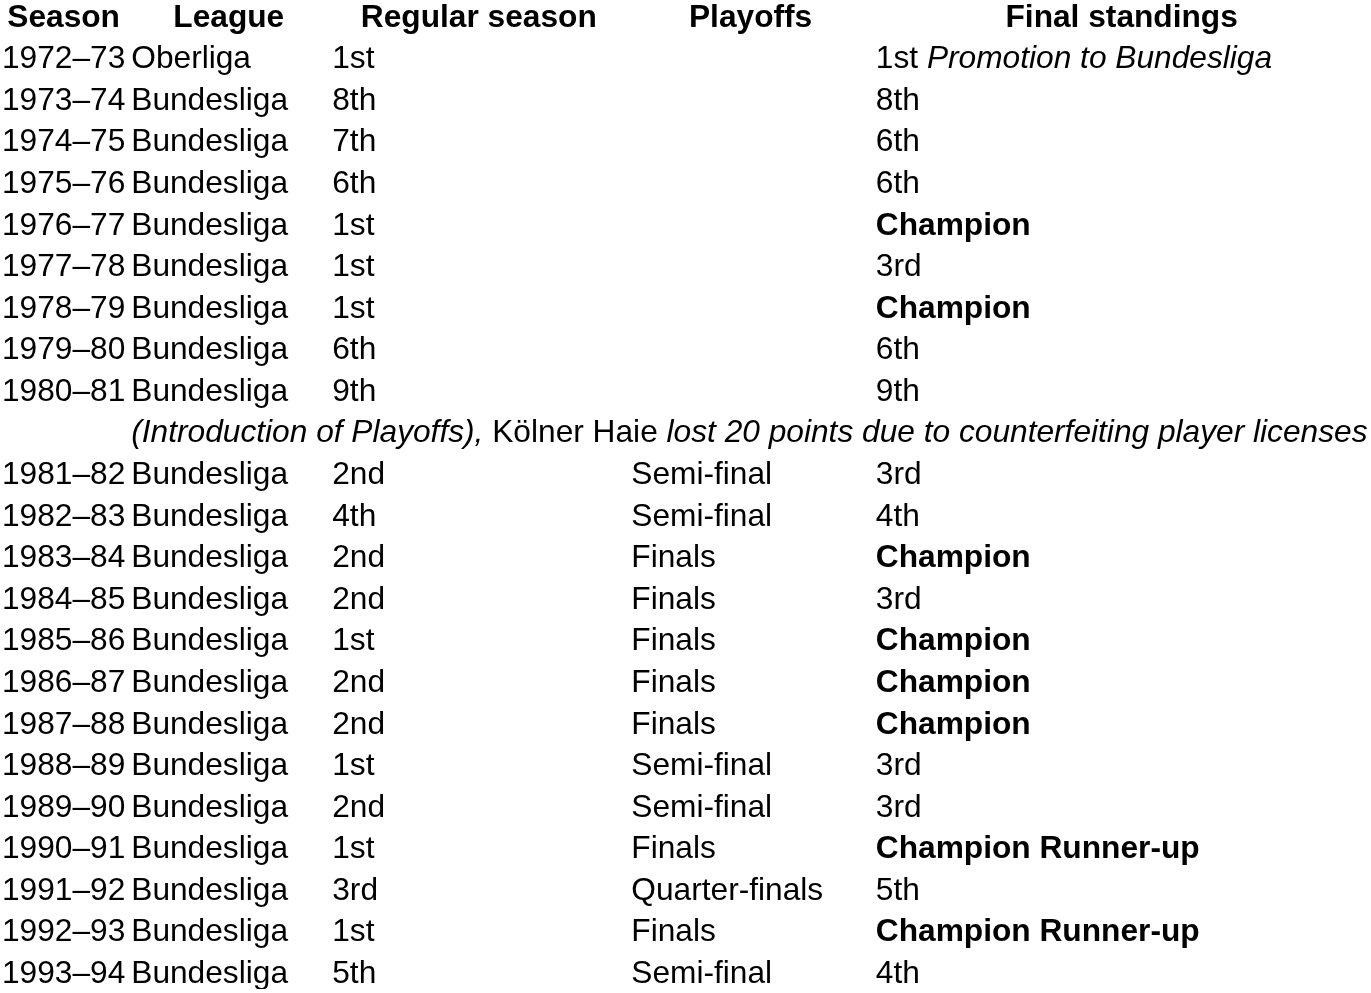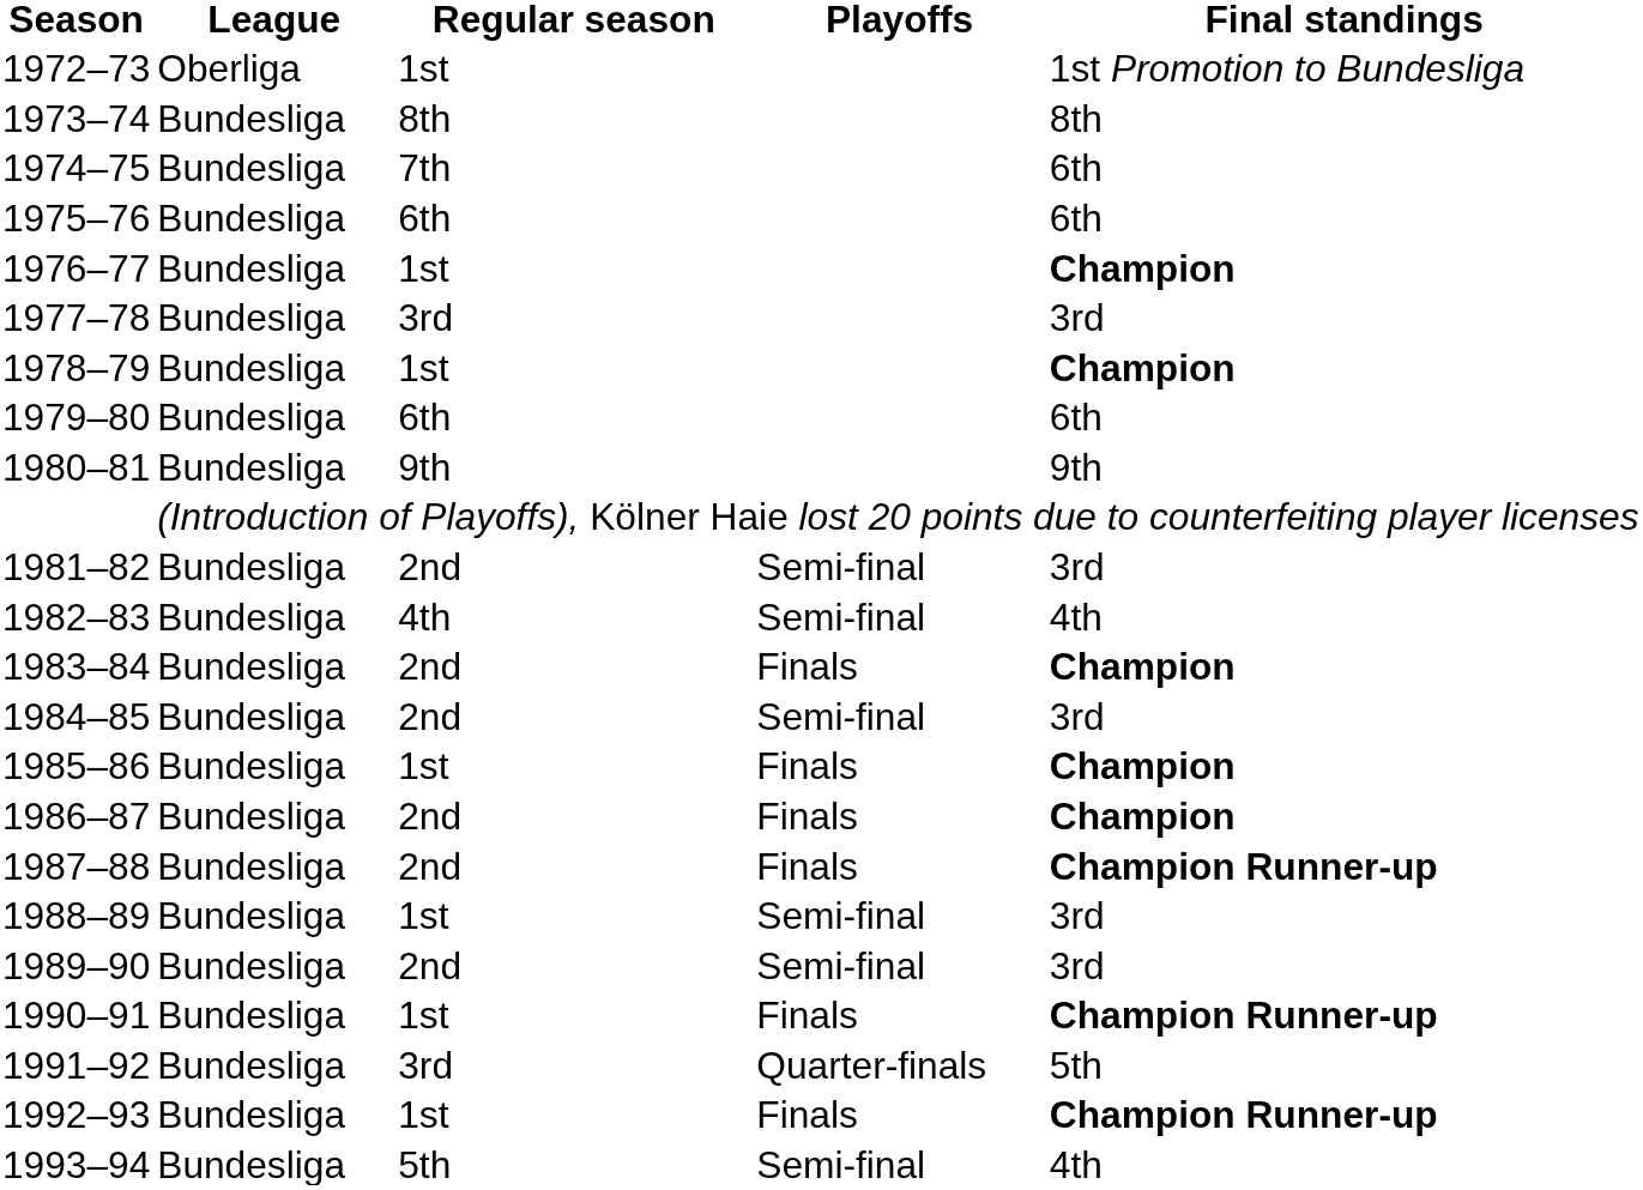1977–78 | Regular season: 1st -> 3rd
1984–85 | Playoffs: Finals -> Semi-final
1987–88 | Final standings: Champion -> Champion Runner-up
